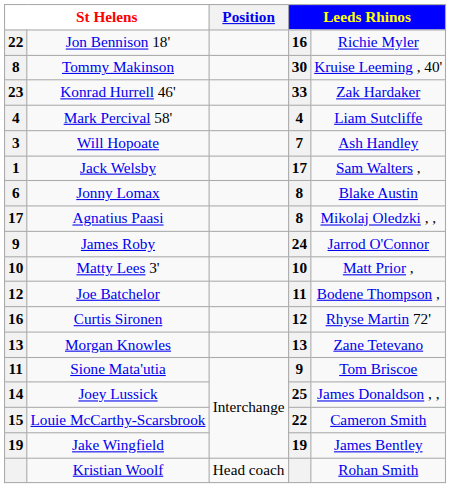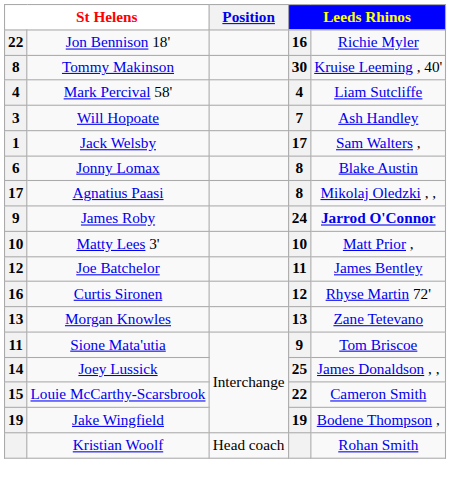- row: 23 | Konrad Hurrell 46' | 33 | Zak Hardaker
James Roby | column 5: normal -> bold
Joe Batchelor | column 5: Bodene Thompson , -> James Bentley
Jake Wingfield | column 5: James Bentley -> Bodene Thompson ,
